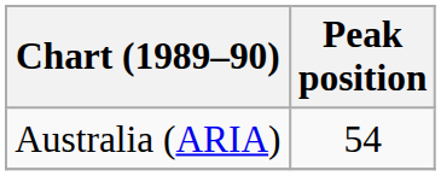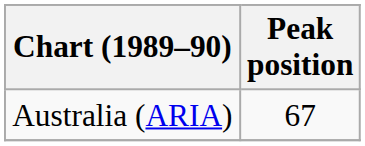Australia (ARIA) | Peak position: 54 -> 67
